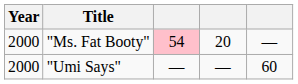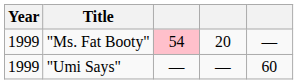"Ms. Fat Booty" | Year: 2000 -> 1999
"Umi Says" | Year: 2000 -> 1999
